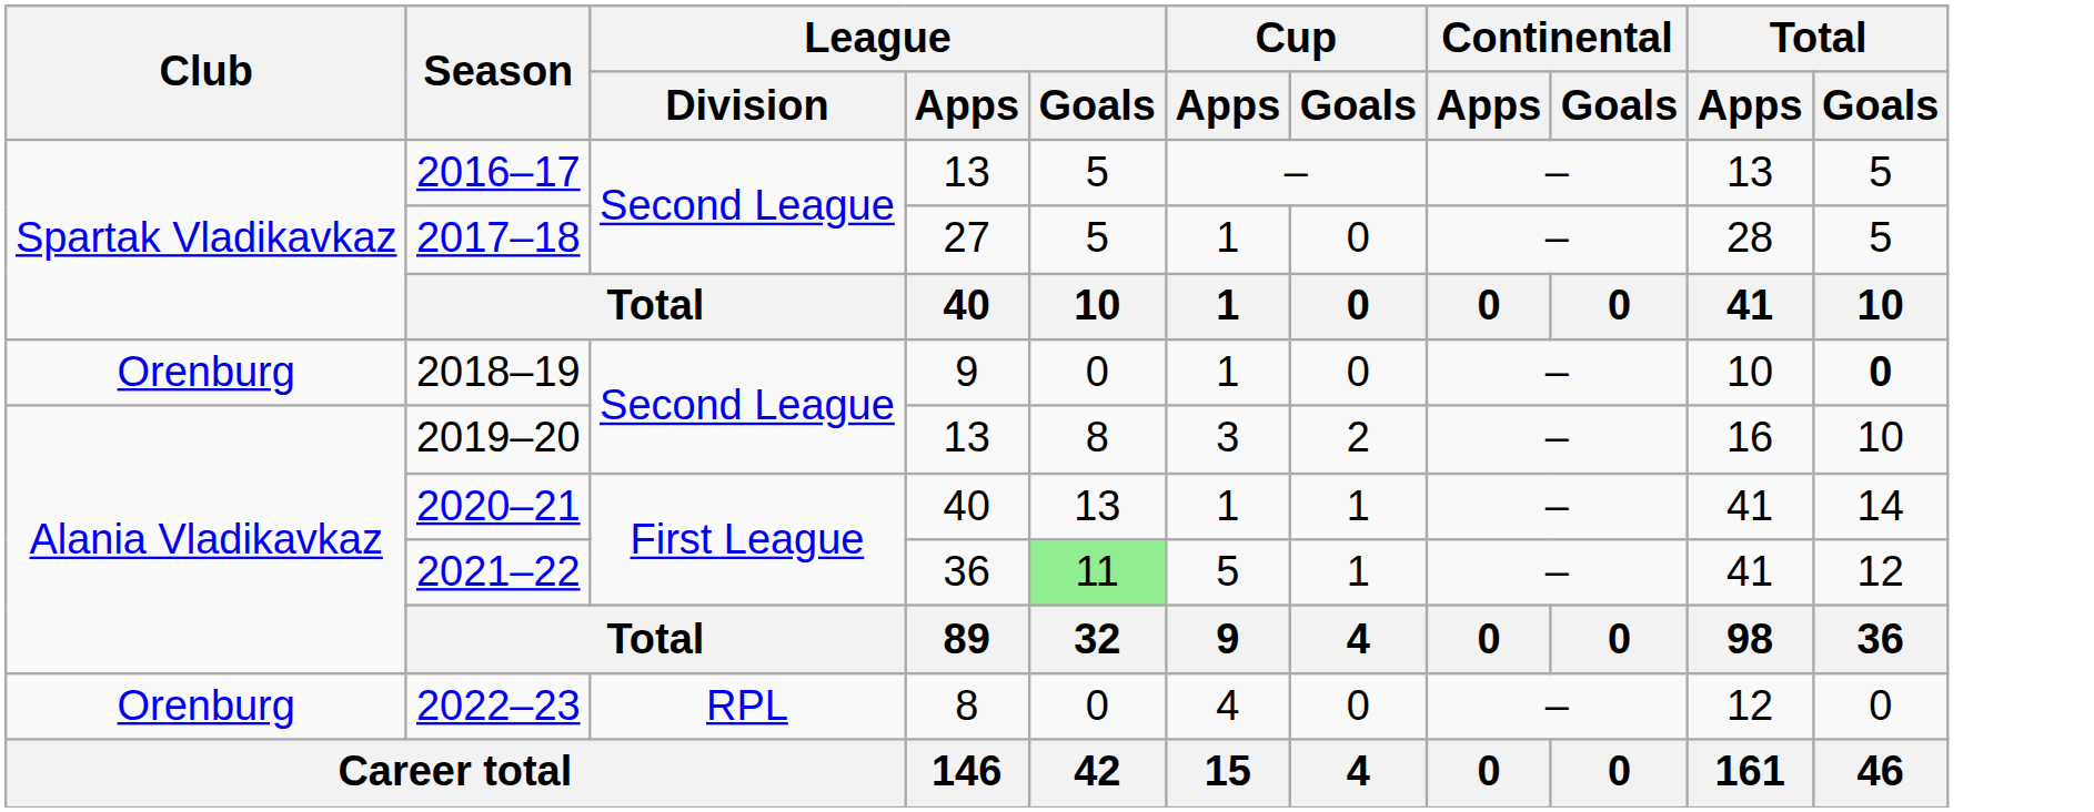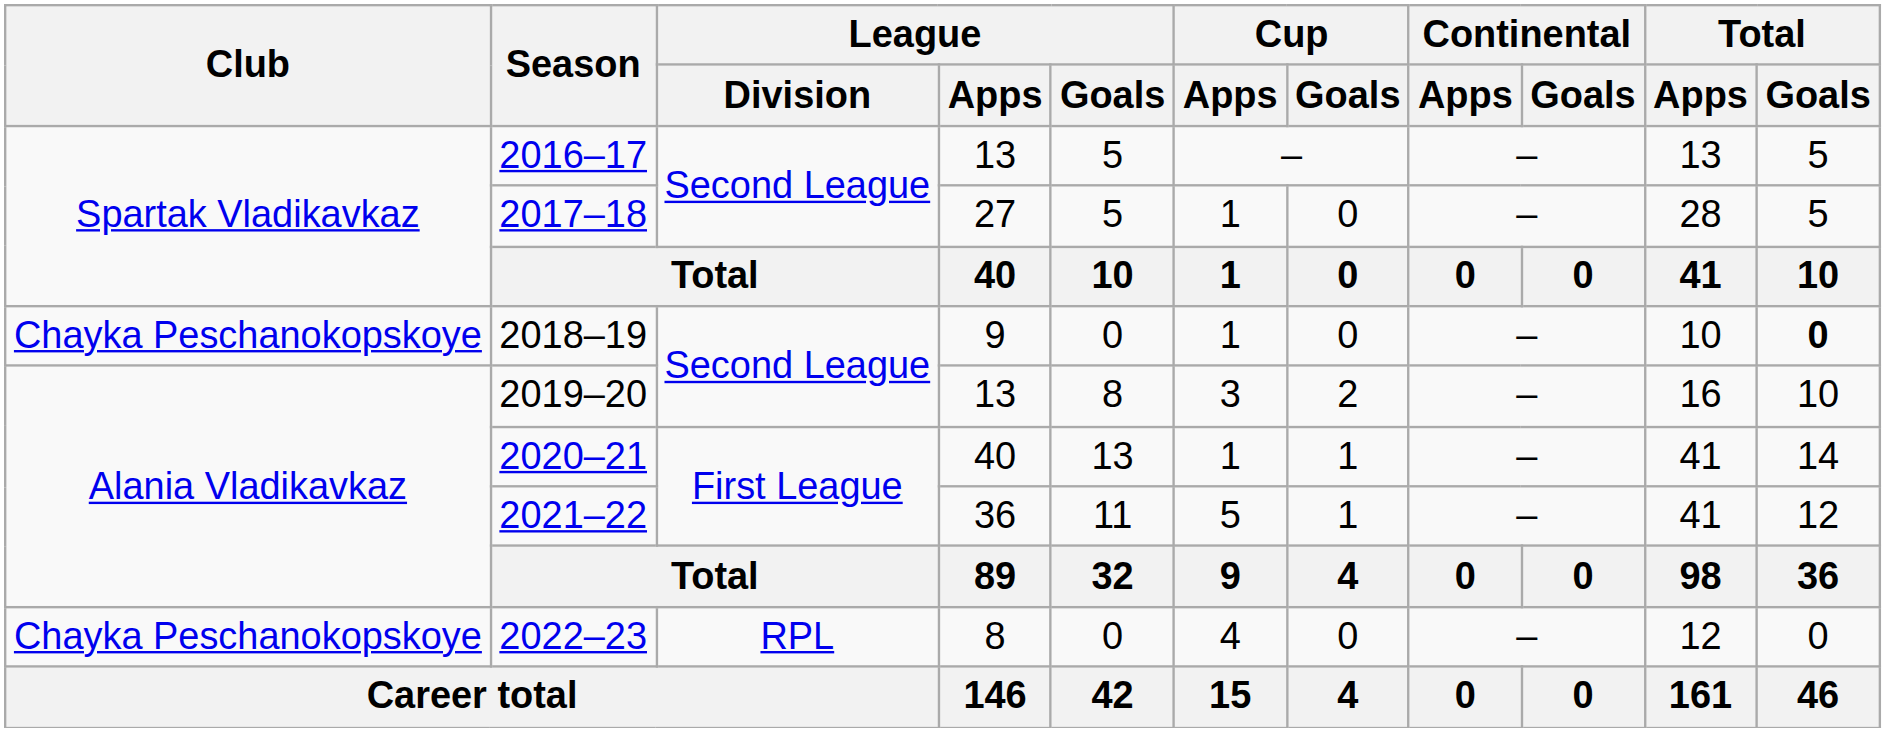2018–19 | Club: Orenburg -> Chayka Peschanokopskoye
2021–22 | League / Goals: lightgreen background -> no background
2022–23 | Club: Orenburg -> Chayka Peschanokopskoye
